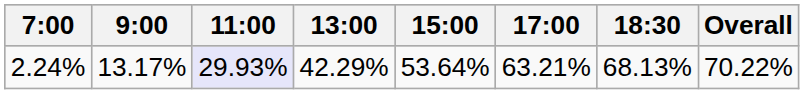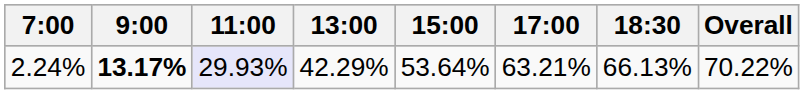2.24% | 9:00: normal -> bold
2.24% | 18:30: 68.13% -> 66.13%
